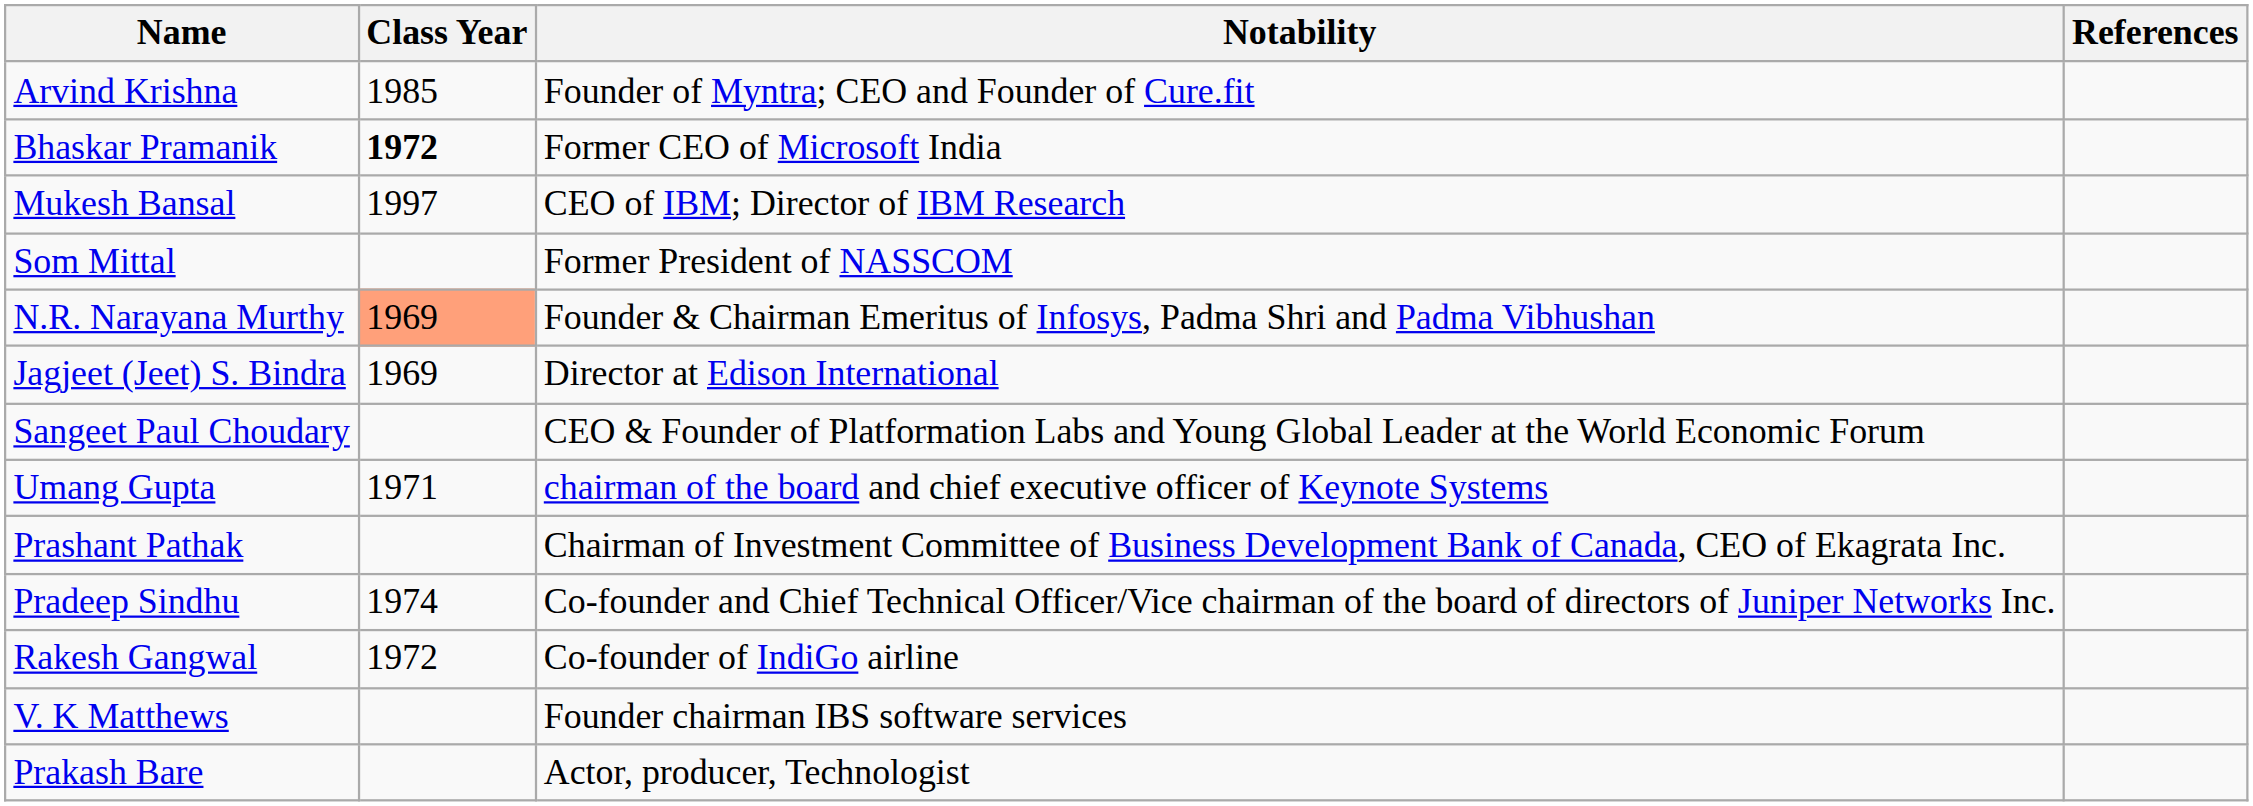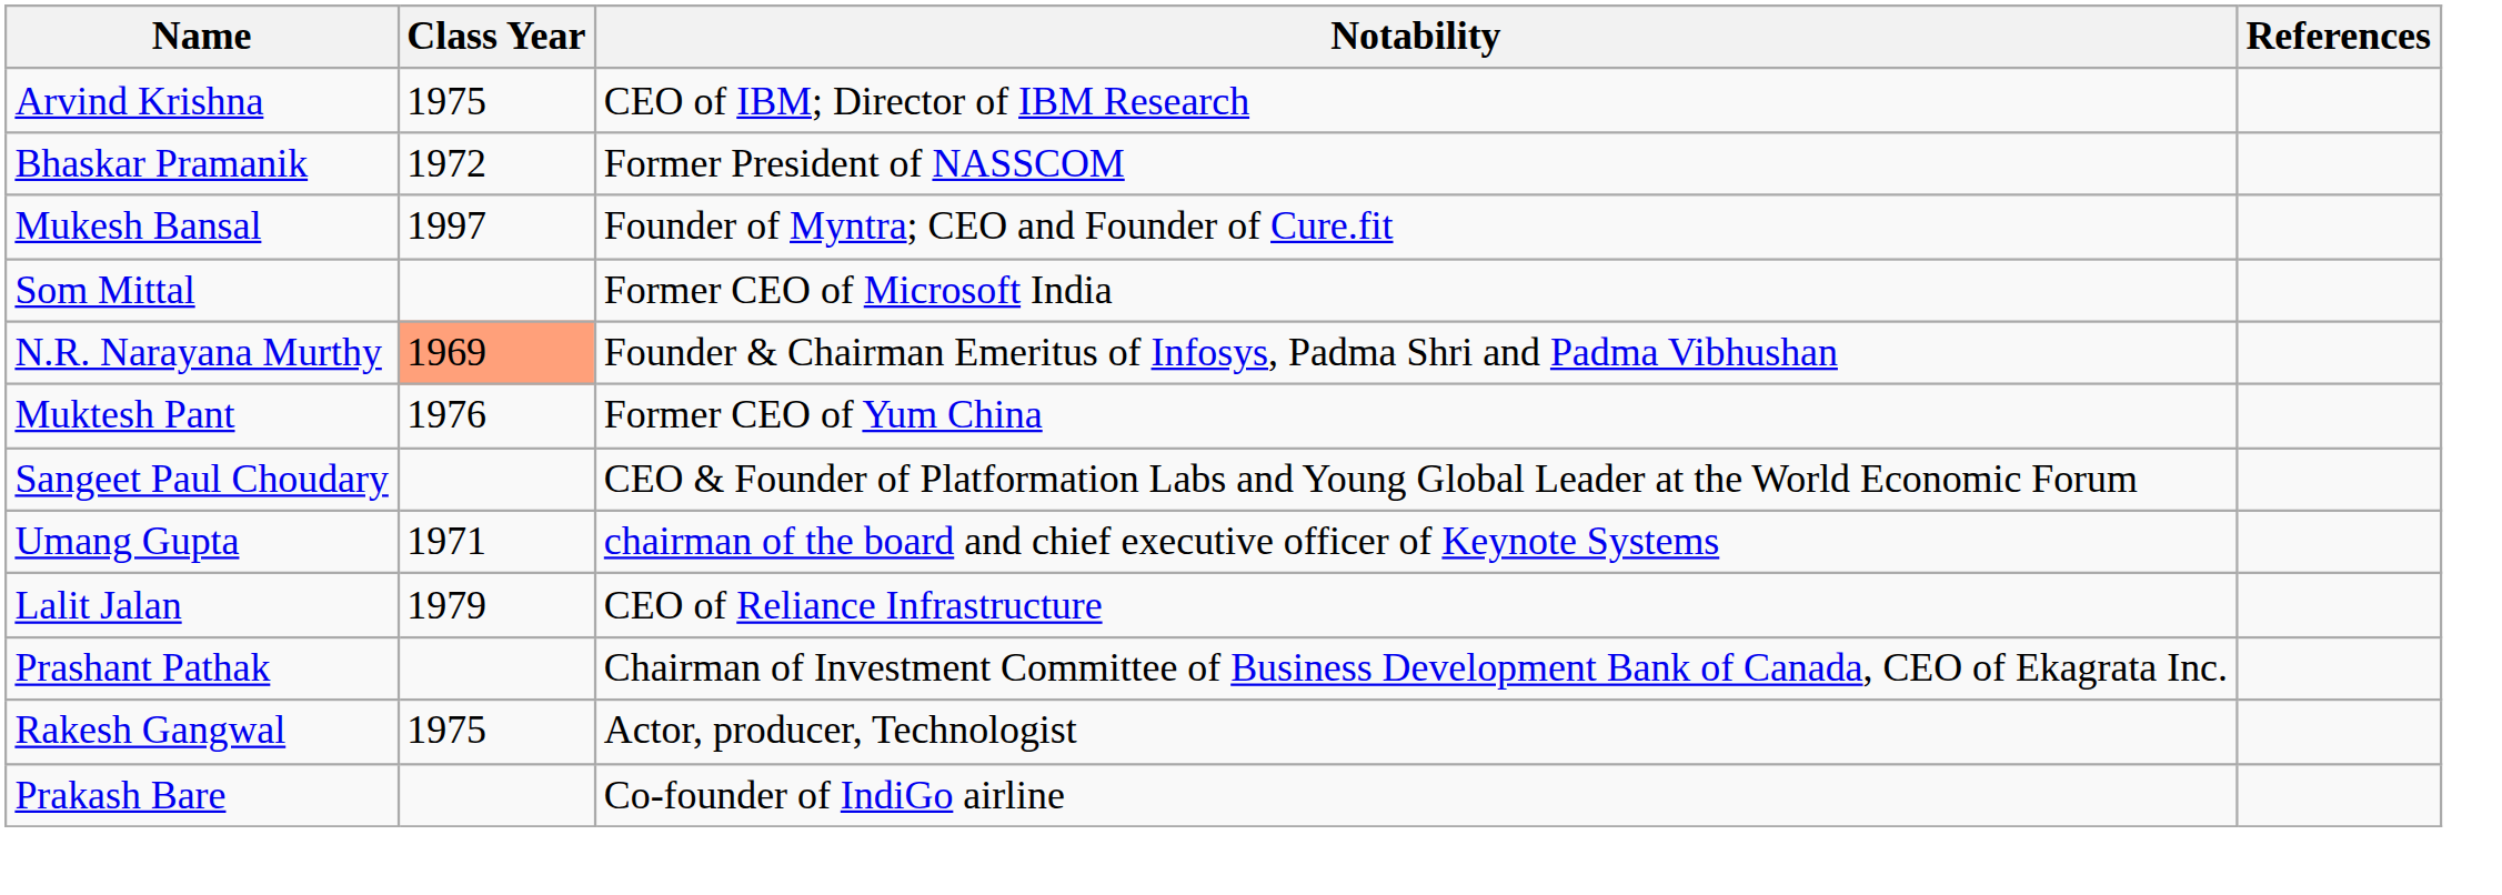Arvind Krishna | Class Year: 1985 -> 1975
Arvind Krishna | Notability: Founder of Myntra; CEO and Founder of Cure.fit -> CEO of IBM; Director of IBM Research
Bhaskar Pramanik | Class Year: bold -> normal
Bhaskar Pramanik | Notability: Former CEO of Microsoft India -> Former President of NASSCOM
Mukesh Bansal | Notability: CEO of IBM; Director of IBM Research -> Founder of Myntra; CEO and Founder of Cure.fit
Som Mittal | Notability: Former President of NASSCOM -> Former CEO of Microsoft India
- row: Jagjeet (Jeet) S. Bindra | 1969 | Director at Edison International
+ row: Muktesh Pant | 1976 | Former CEO of Yum China
+ row: Lalit Jalan | 1979 | CEO of Reliance Infrastructure
- row: Pradeep Sindhu | 1974 | Co-founder and Chief Technical Officer/Vice chairman of the board of directors of Juniper Networks Inc.
Rakesh Gangwal | Class Year: 1972 -> 1975
Rakesh Gangwal | Notability: Co-founder of IndiGo airline -> Actor, producer, Technologist
- row: V. K Matthews | Founder chairman IBS software services
Prakash Bare | Notability: Actor, producer, Technologist -> Co-founder of IndiGo airline
